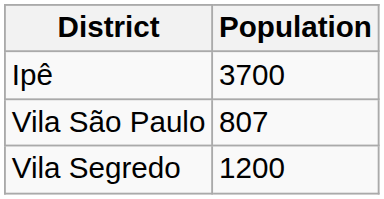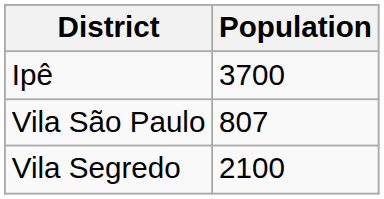Vila Segredo | Population: 1200 -> 2100
